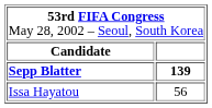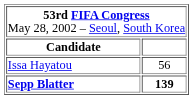rows swapped: Sepp Blatter <-> Issa Hayatou
